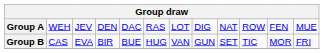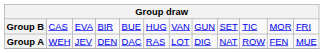rows swapped: Group A <-> Group B
